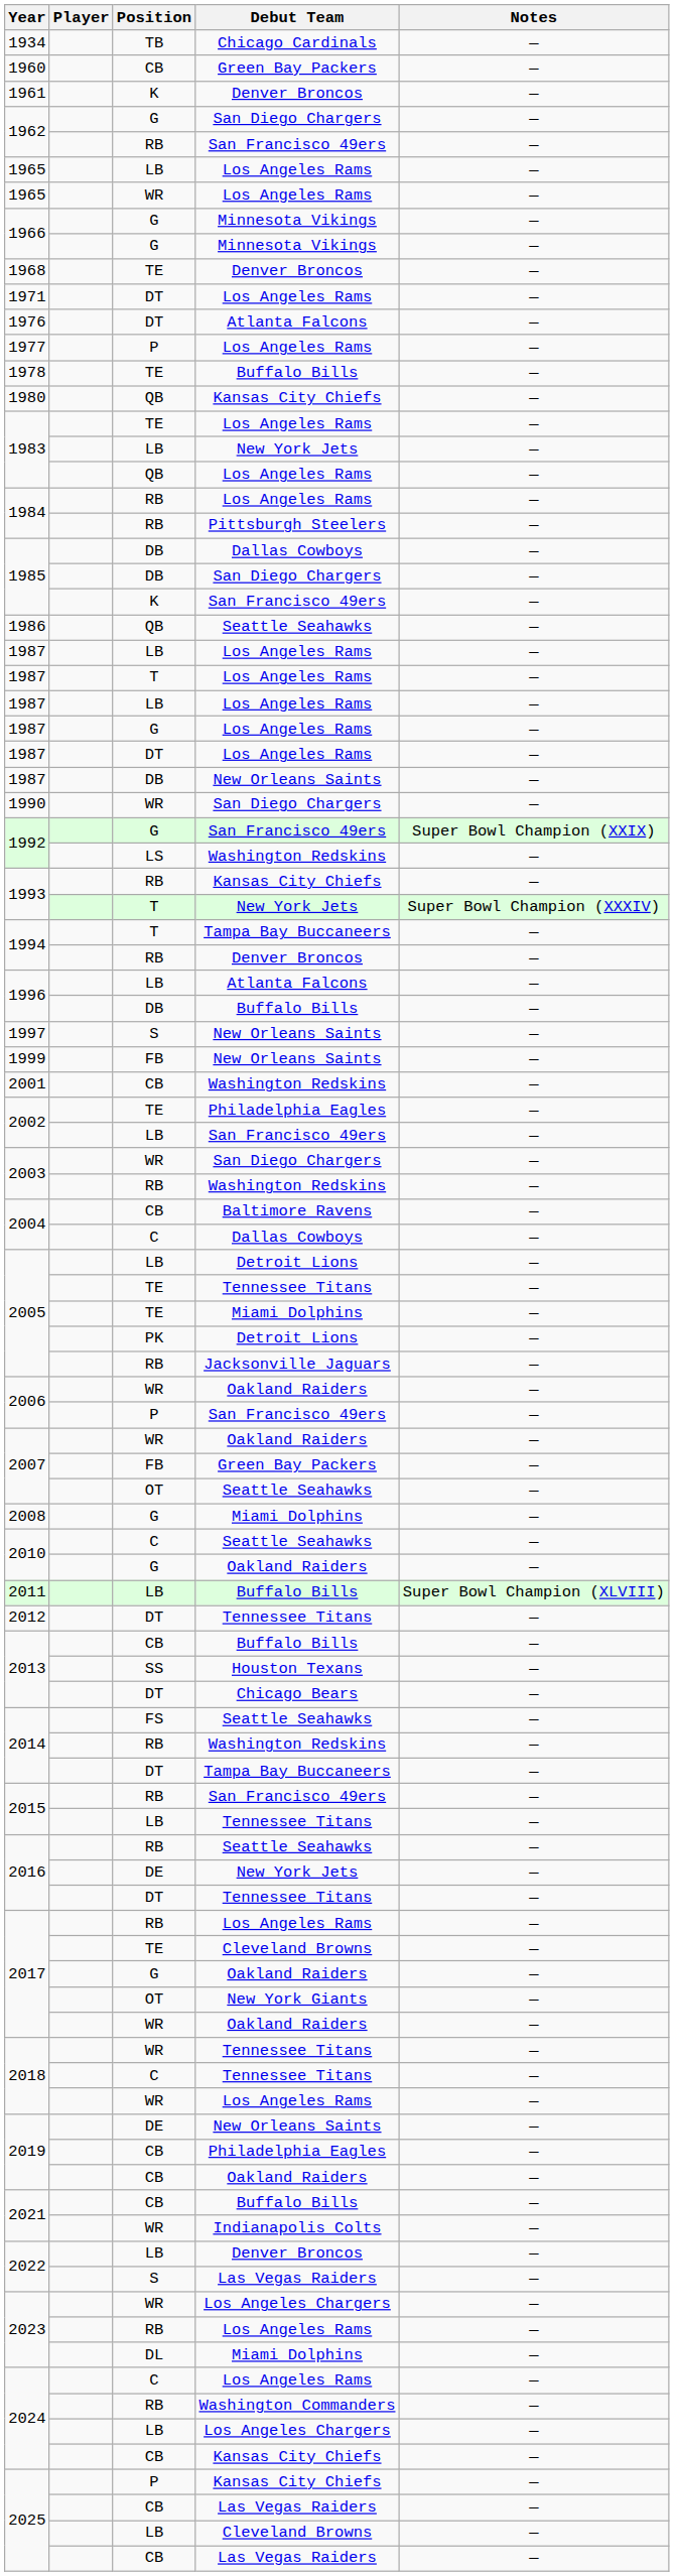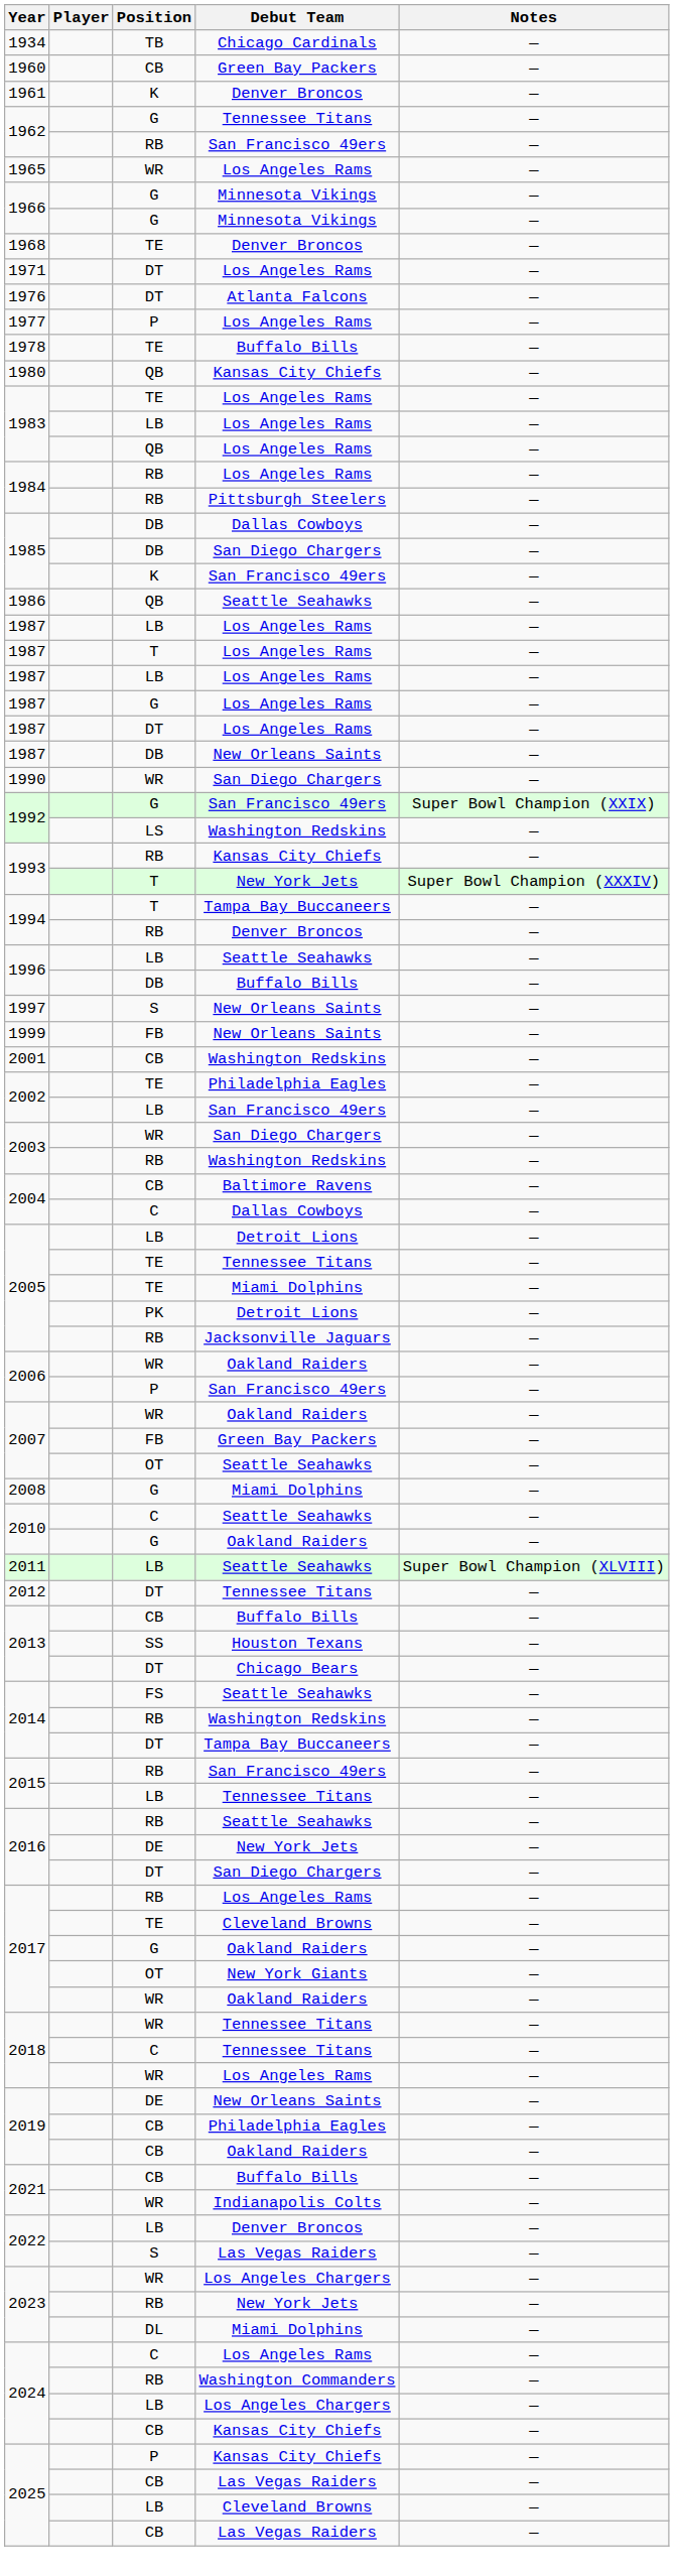1962 / G | Debut Team: San Diego Chargers -> Tennessee Titans
- row: 1965 | LB | Los Angeles Rams | —
1983 / LB | Debut Team: New York Jets -> Los Angeles Rams
1996 / LB | Debut Team: Atlanta Falcons -> Seattle Seahawks
2011 | Debut Team: Buffalo Bills -> Seattle Seahawks
2016 / DT | Debut Team: Tennessee Titans -> San Diego Chargers
2023 / RB | Debut Team: Los Angeles Rams -> New York Jets
